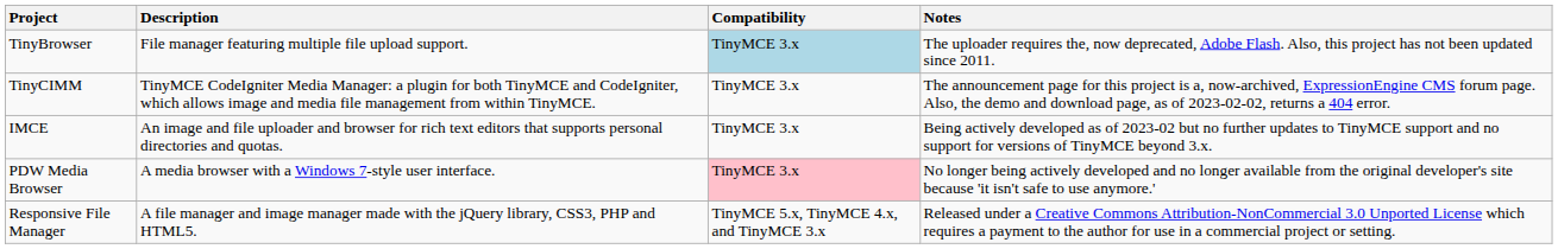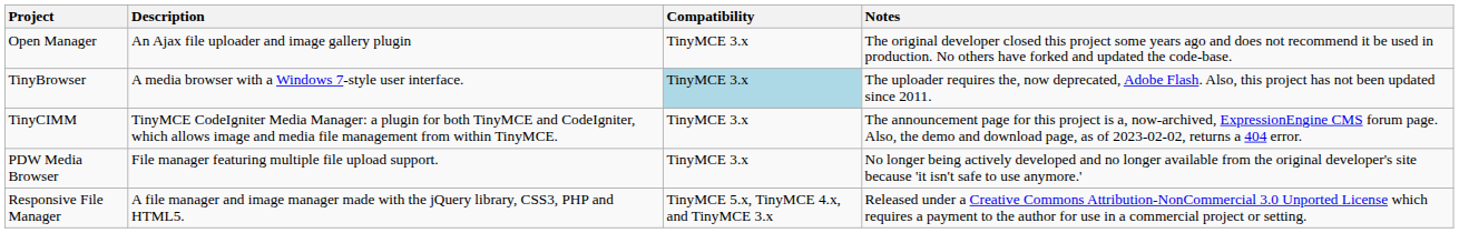+ row: Open Manager | An Ajax file uploader and image gallery plugin | TinyMCE 3.x | The original developer closed this project some years ago and does not recommend it be used in production. No others have forked and updated the code-base.
TinyBrowser | Description: File manager featuring multiple file upload support. -> A media browser with a Windows 7-style user interface.
- row: IMCE | An image and file uploader and browser for rich text editors that supports personal directories and quotas. | TinyMCE 3.x | Being actively developed as of 2023-02 but no further updates to TinyMCE support and no support for versions of TinyMCE beyond 3.x.
PDW Media Browser | Description: A media browser with a Windows 7-style user interface. -> File manager featuring multiple file upload support.
PDW Media Browser | Compatibility: pink background -> no background
